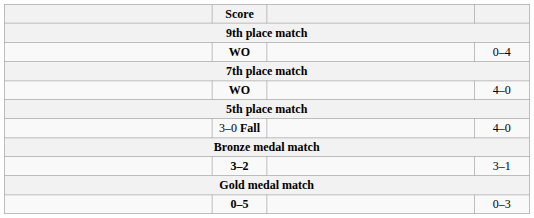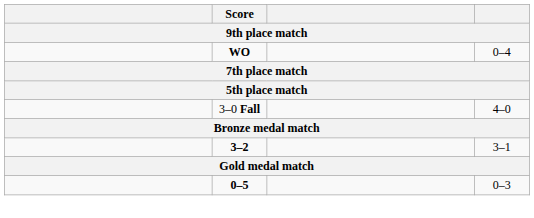- row: WO | 4–0
